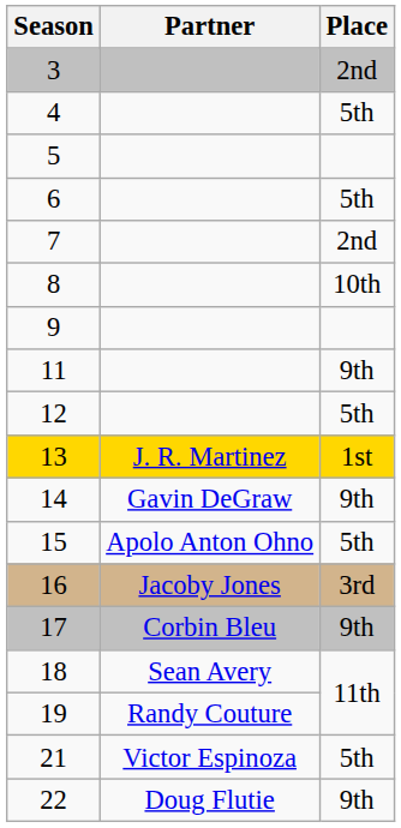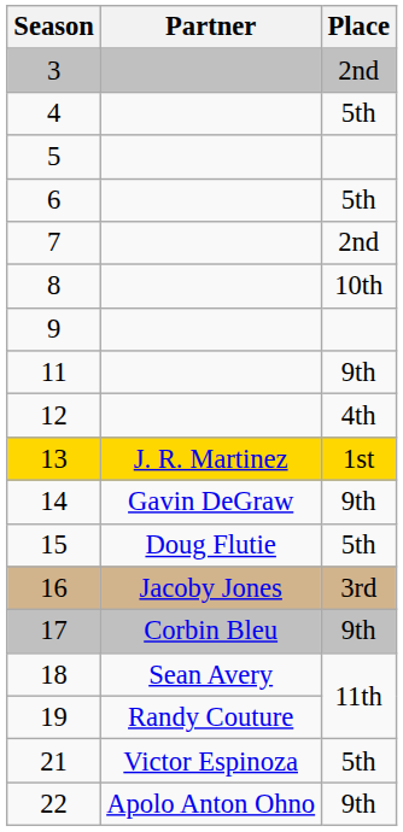12 | Place: 5th -> 4th
15 | Partner: Apolo Anton Ohno -> Doug Flutie
22 | Partner: Doug Flutie -> Apolo Anton Ohno
